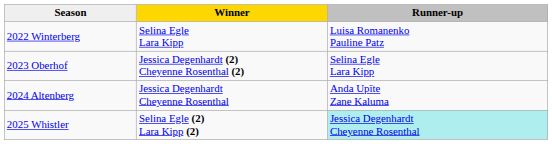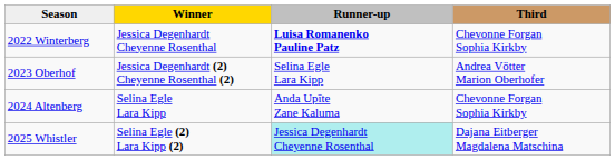+ column: Third | Chevonne Forgan Sophia Kirkby | Andrea Vötter Marion Oberhofer | Chevonne Forgan Sophia Kirkby | Dajana Eitberger Magdalena Matschina
2022 Winterberg | Winner: Selina Egle Lara Kipp -> Jessica Degenhardt Cheyenne Rosenthal
2022 Winterberg | Runner-up: normal -> bold
2024 Altenberg | Winner: Jessica Degenhardt Cheyenne Rosenthal -> Selina Egle Lara Kipp
